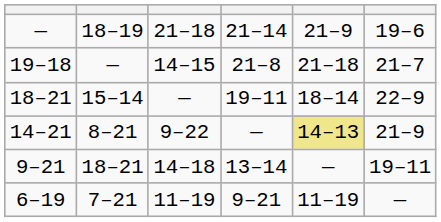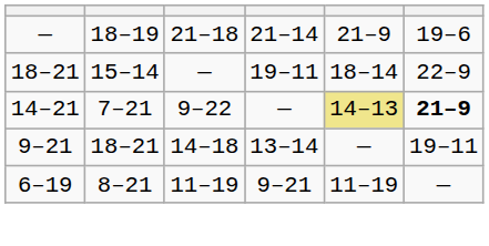- row: 19–18 | — | 14–15 | 21–8 | 21–18 | 21–7
14–21 | column 2: 8–21 -> 7–21
14–21 | column 6: normal -> bold
6–19 | column 2: 7–21 -> 8–21
